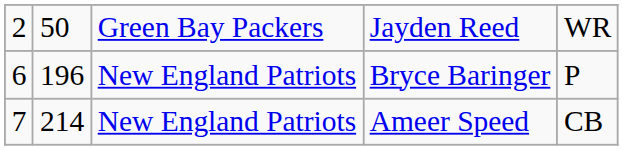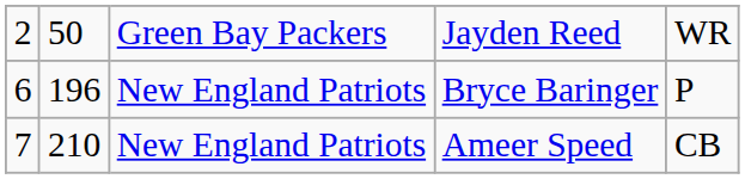Ameer Speed | column 2: 214 -> 210
